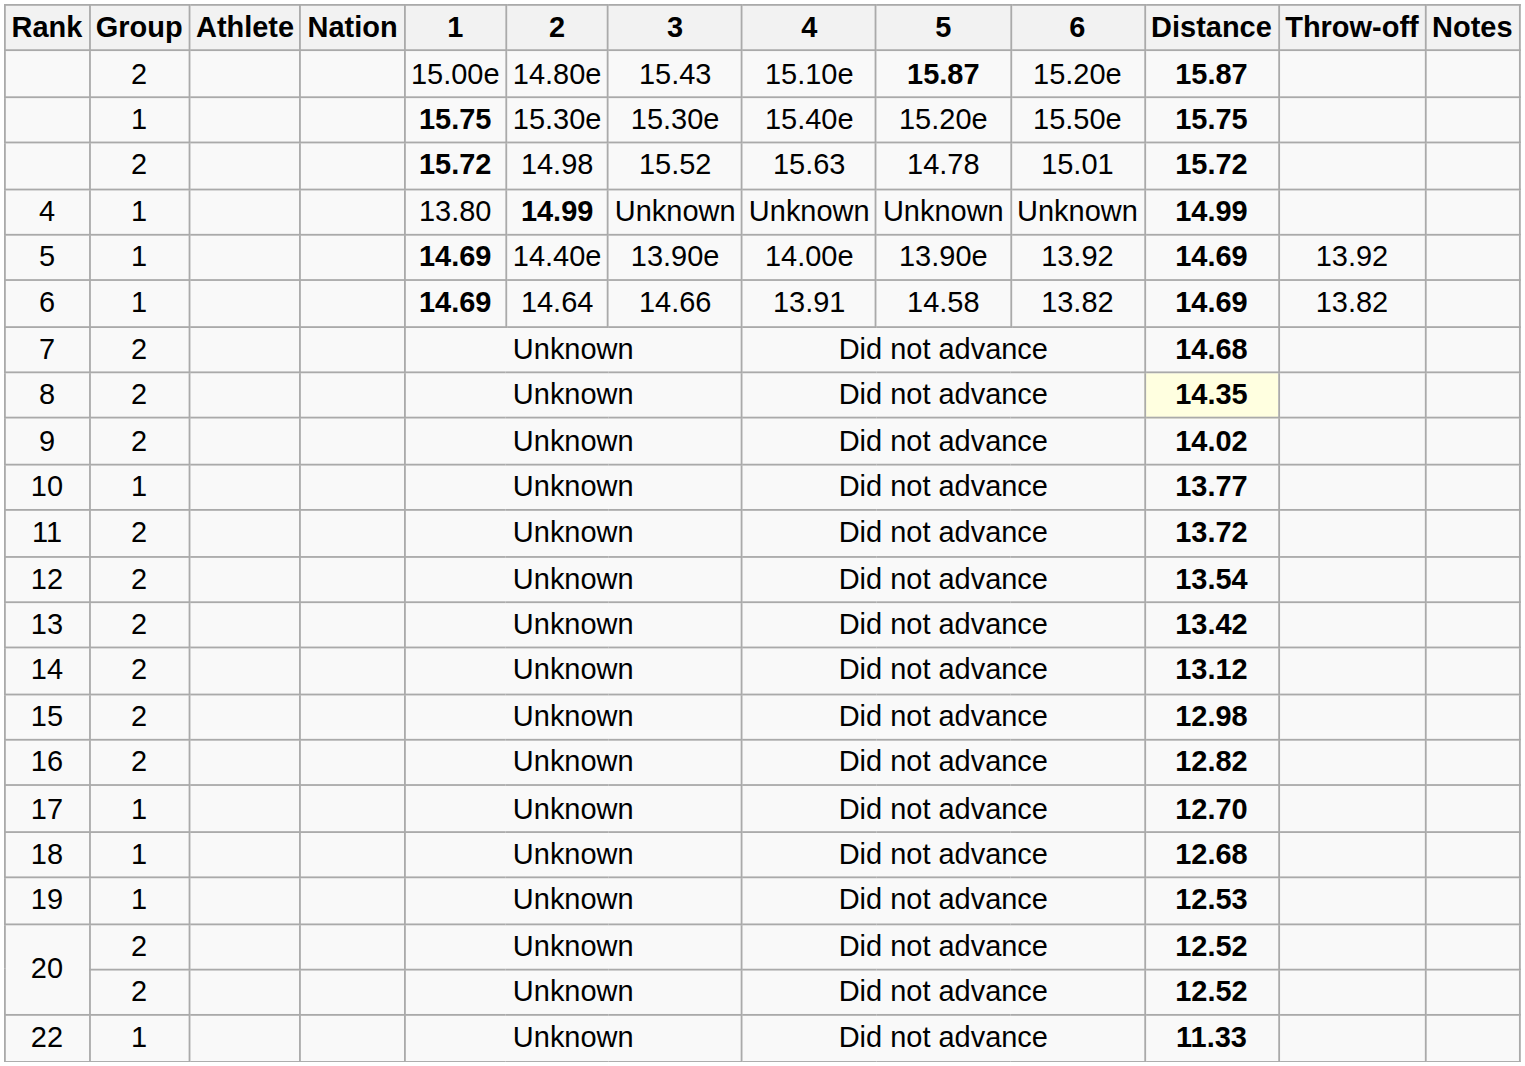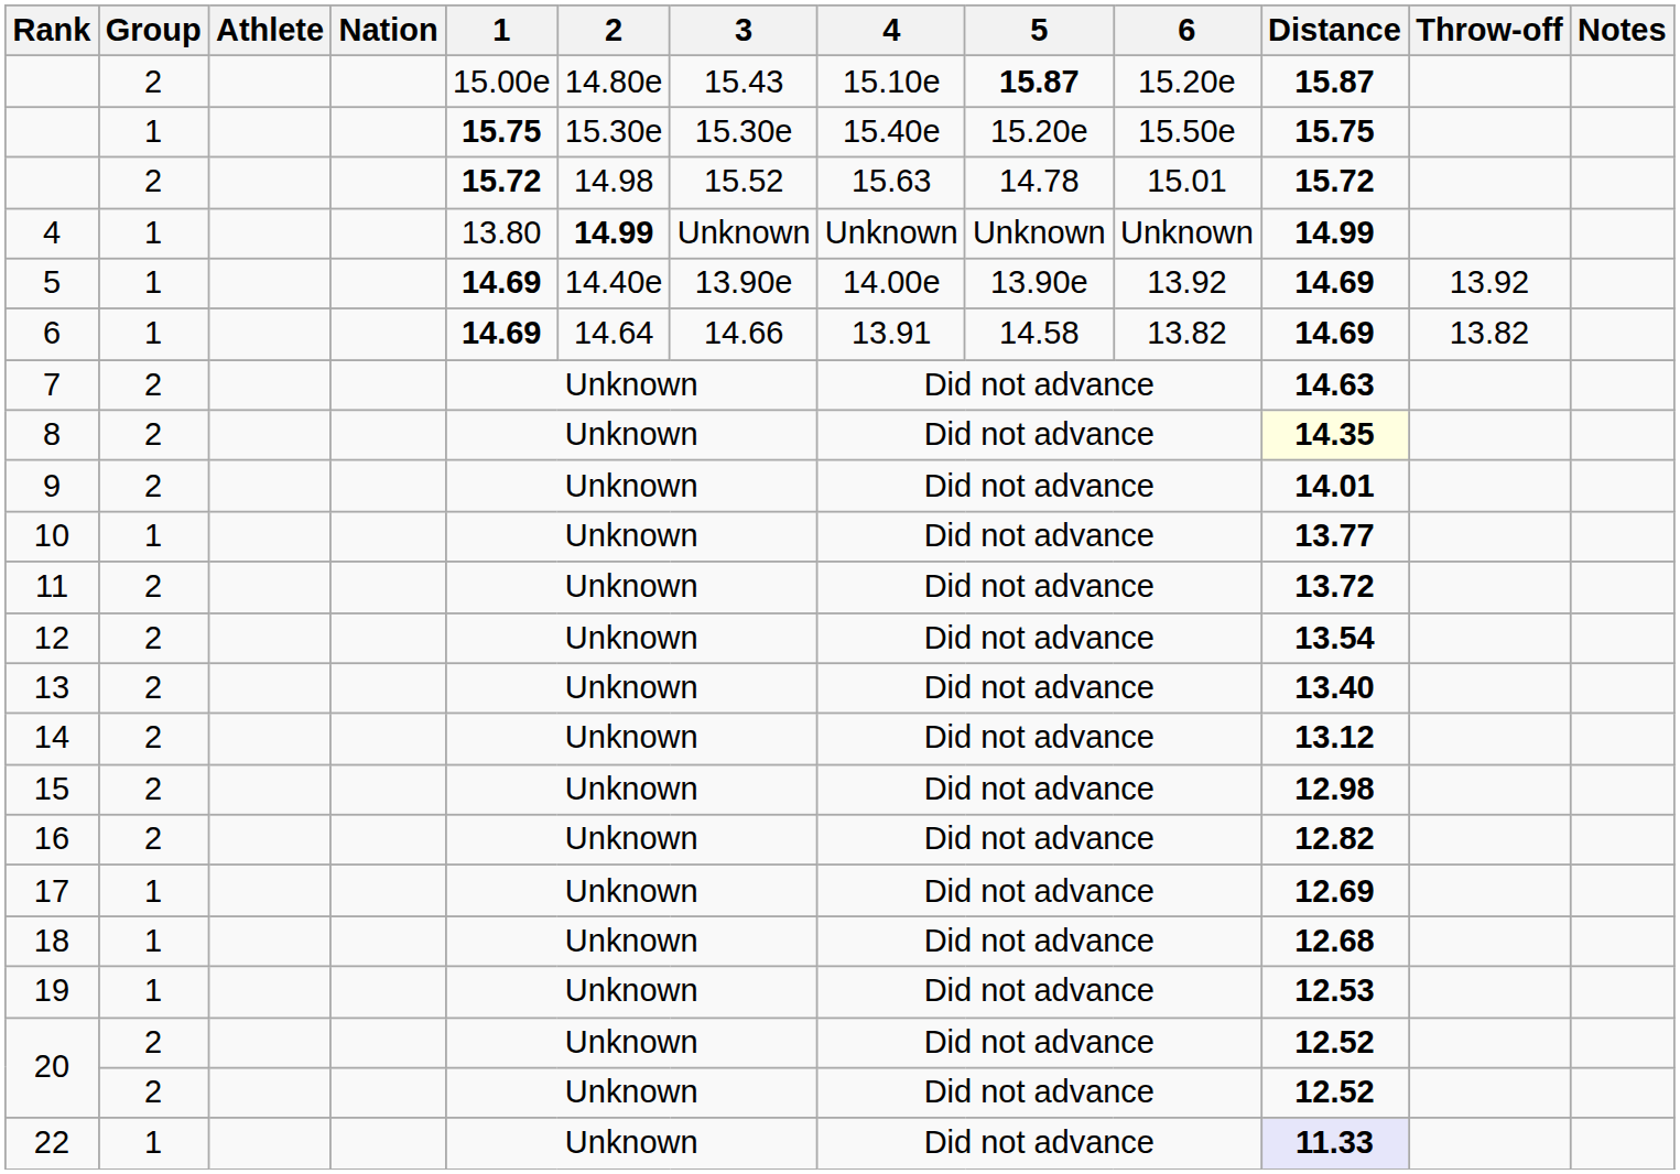7 | Distance: 14.68 -> 14.63
9 | Distance: 14.02 -> 14.01
13 | Distance: 13.42 -> 13.40
17 | Distance: 12.70 -> 12.69
22 | Distance: no background -> lavender background
